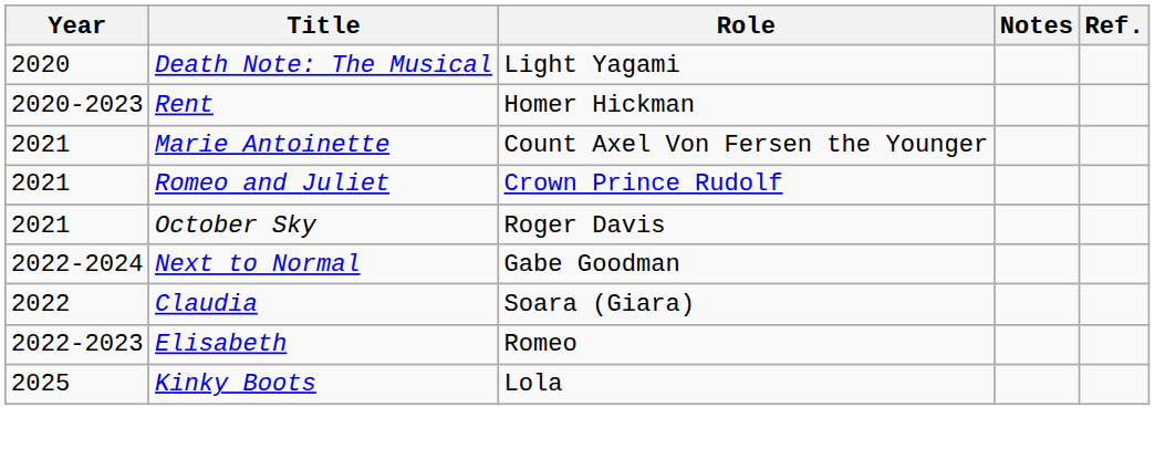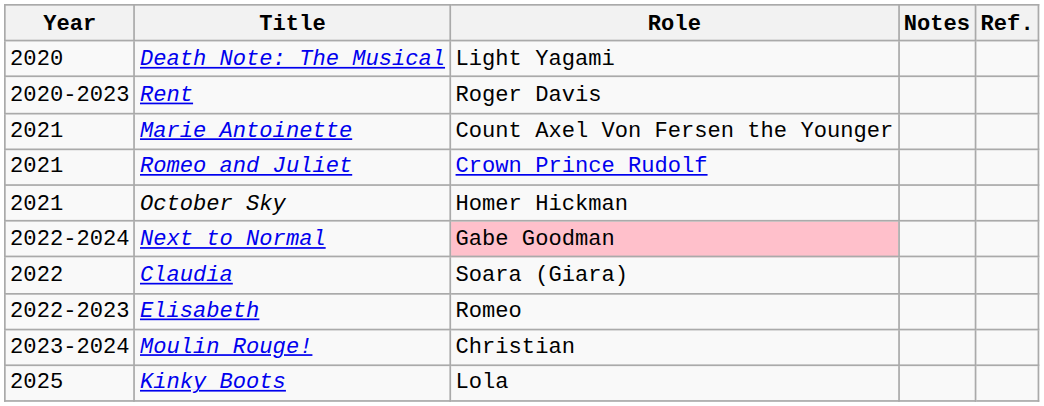Rent | Role: Homer Hickman -> Roger Davis
October Sky | Role: Roger Davis -> Homer Hickman
Next to Normal | Role: no background -> pink background
+ row: 2023-2024 | Moulin Rouge! | Christian
